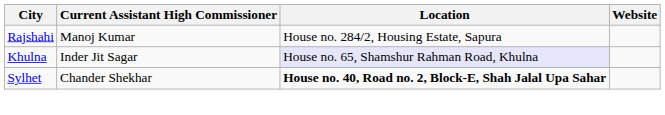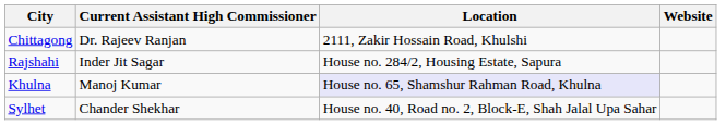+ row: Chittagong | Dr. Rajeev Ranjan | 2111, Zakir Hossain Road, Khulshi
Rajshahi | Current Assistant High Commissioner: Manoj Kumar -> Inder Jit Sagar
Khulna | Current Assistant High Commissioner: Inder Jit Sagar -> Manoj Kumar
Sylhet | Location: bold -> normal
